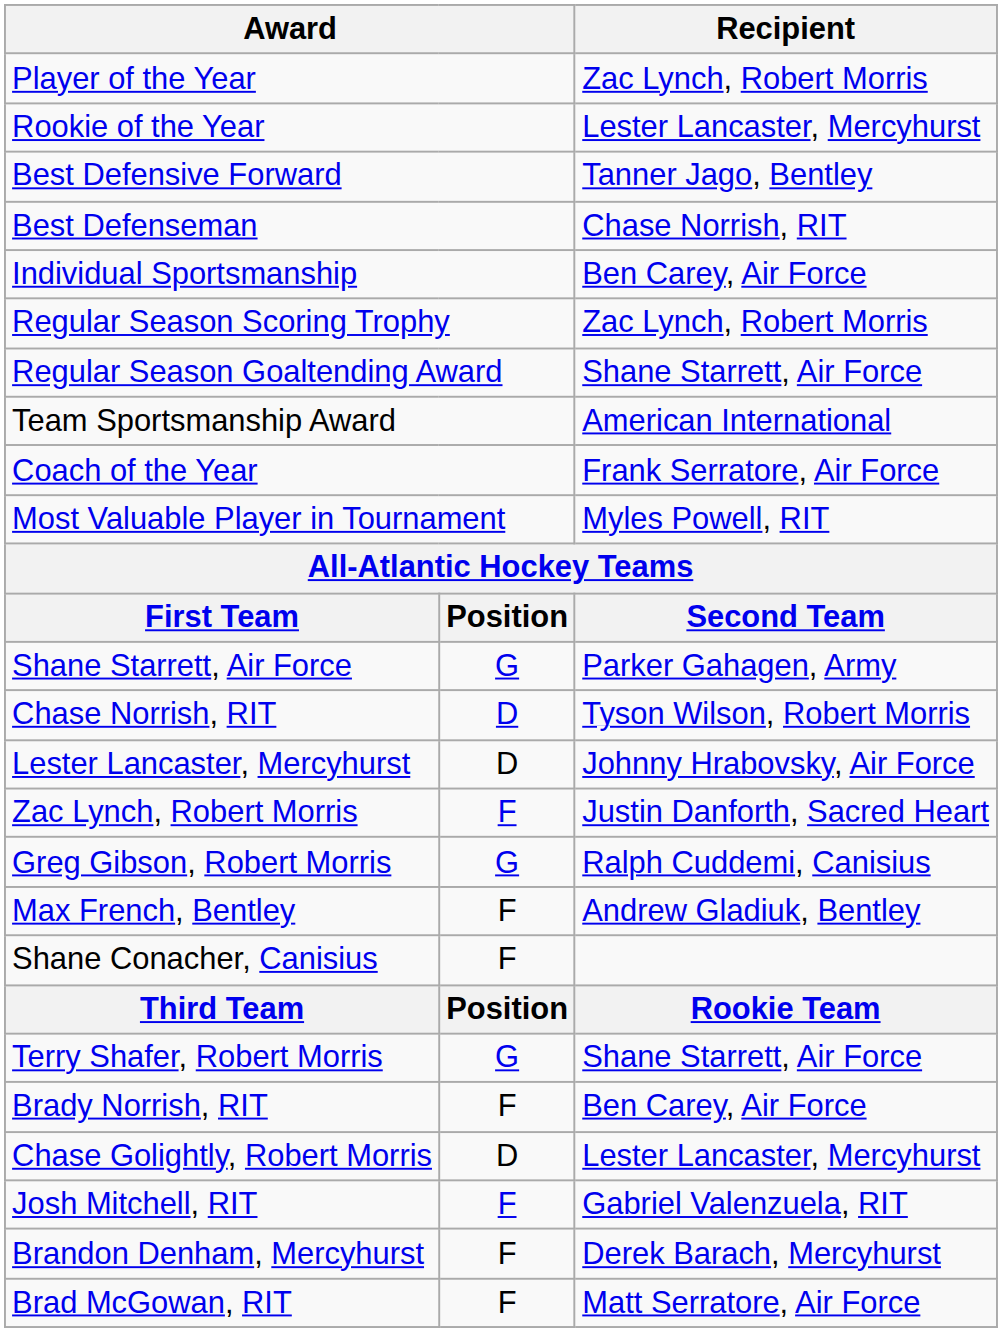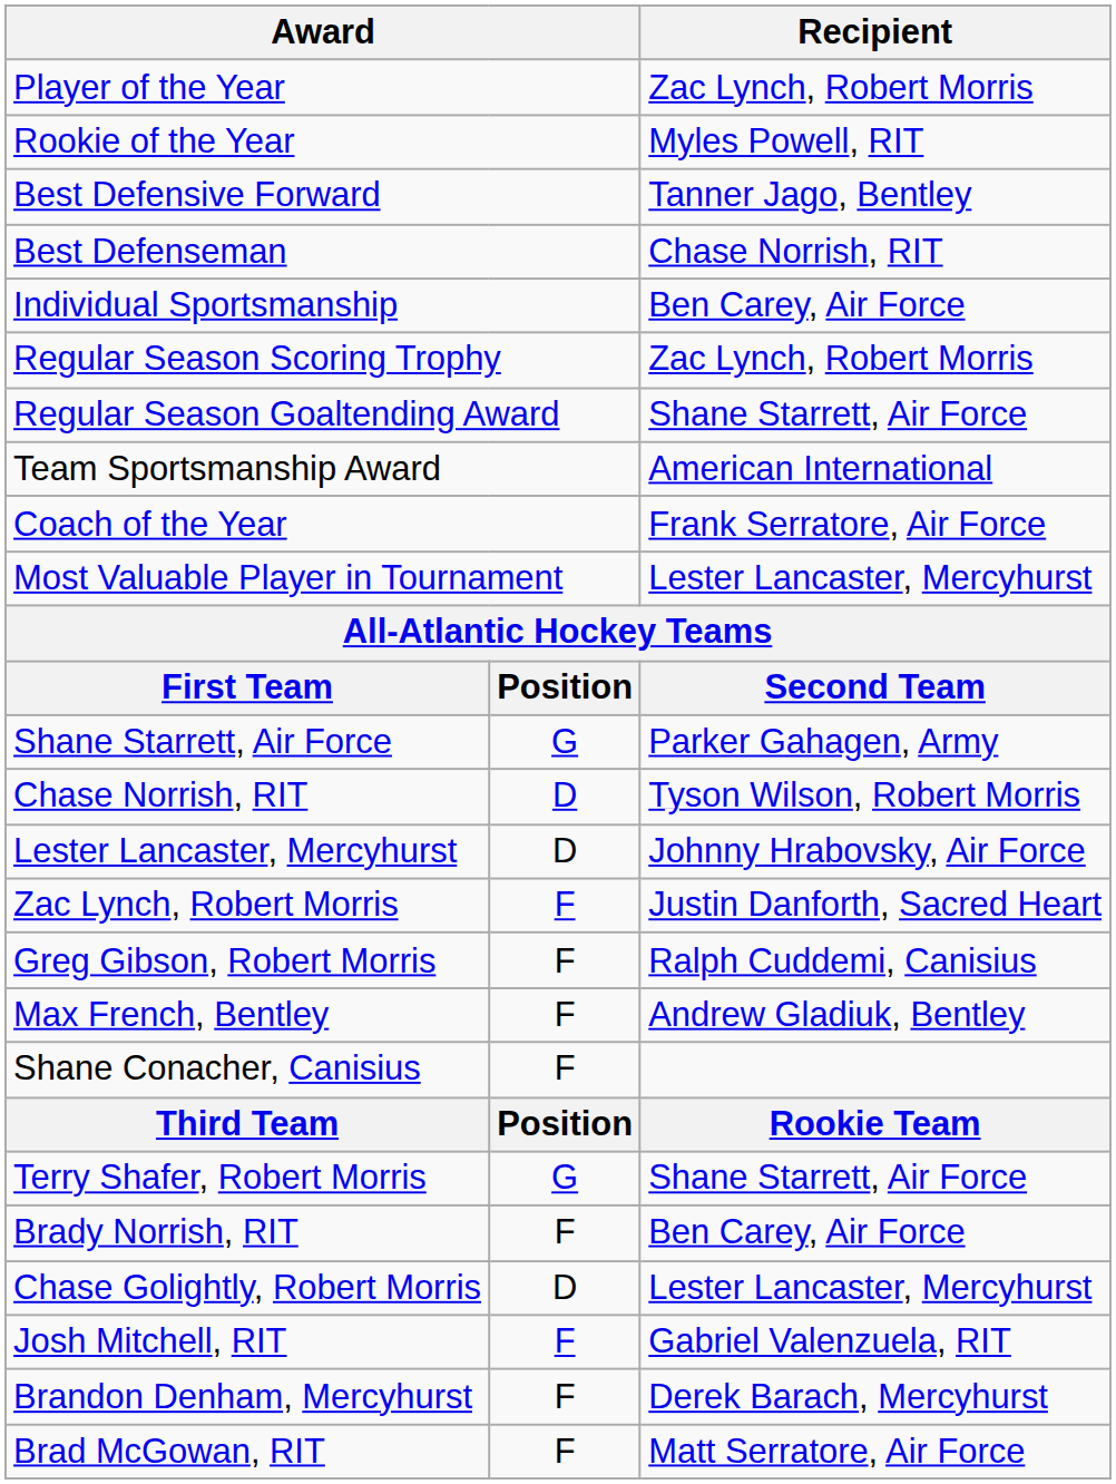Rookie of the Year | Recipient: Lester Lancaster, Mercyhurst -> Myles Powell, RIT
Most Valuable Player in Tournament | Recipient: Myles Powell, RIT -> Lester Lancaster, Mercyhurst
Greg Gibson, Robert Morris | column 2: G -> F
